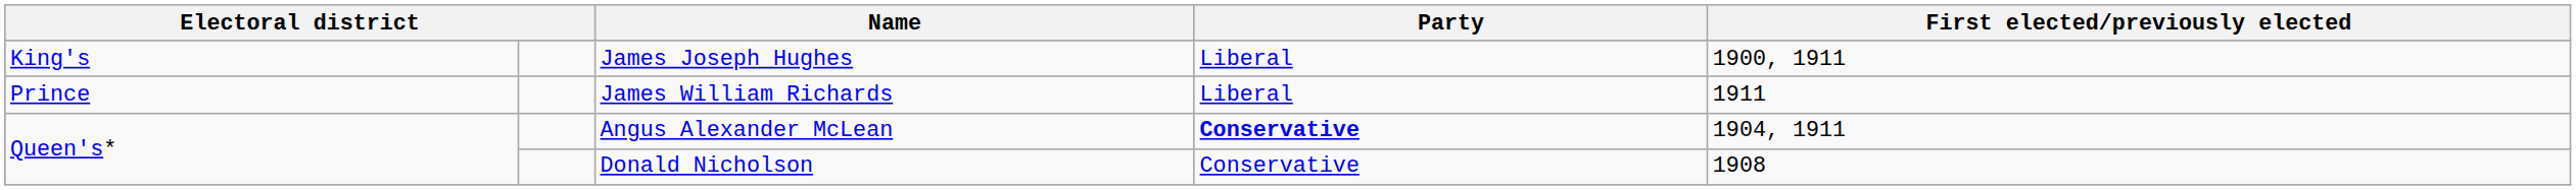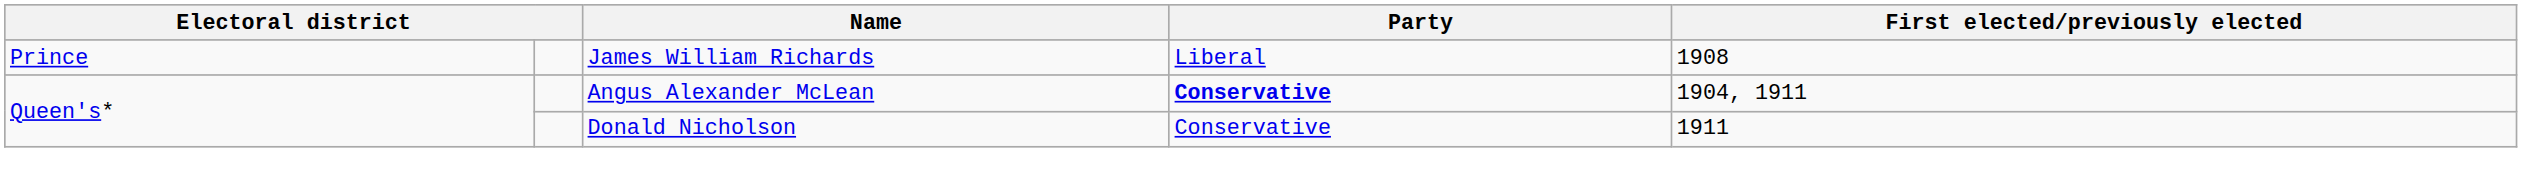- row: King's | James Joseph Hughes | Liberal | 1900, 1911
James William Richards | First elected/previously elected: 1911 -> 1908
Donald Nicholson | First elected/previously elected: 1908 -> 1911
